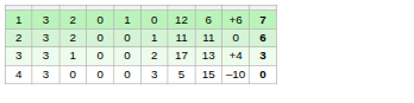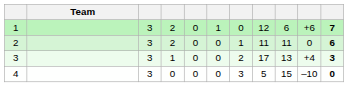+ column: Team
